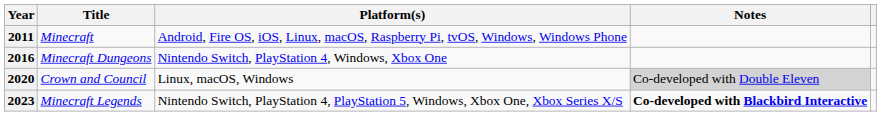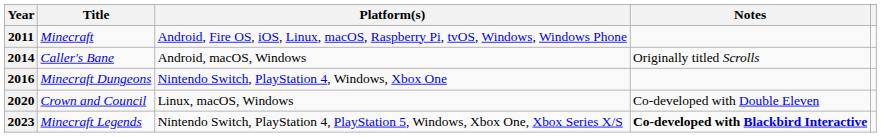+ row: 2014 | Caller's Bane | Android, macOS, Windows | Originally titled Scrolls
2020 | Notes: lightgrey background -> no background
